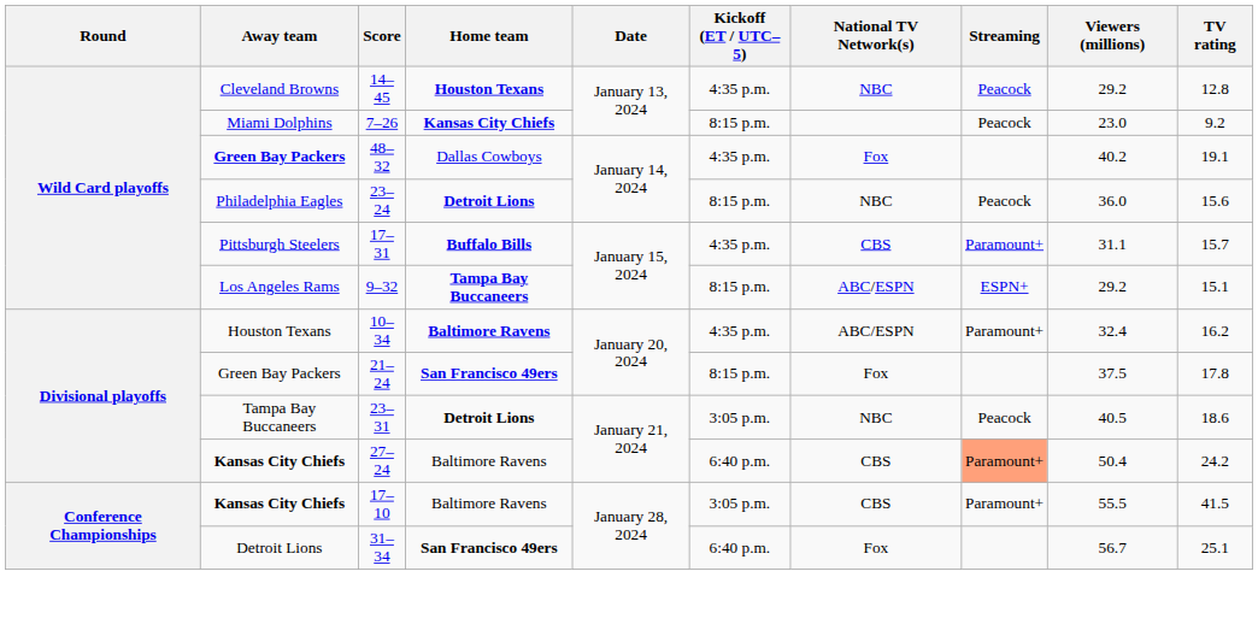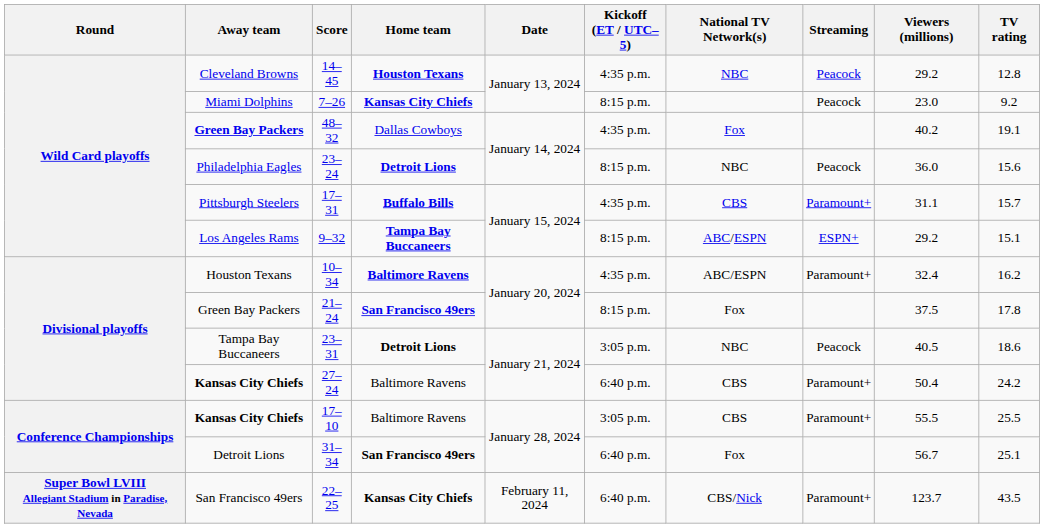27–24 | Streaming: lightsalmon background -> no background
17–10 | TV rating: 41.5 -> 25.5
+ row: Super Bowl LVIII Allegiant Stadium in Paradise, Nevada | San Francisco 49ers | 22–25 | Kansas City Chiefs | February 11, 2024 | 6:40 p.m. | CBS/Nick | Paramount+ | 123.7 | 43.5
